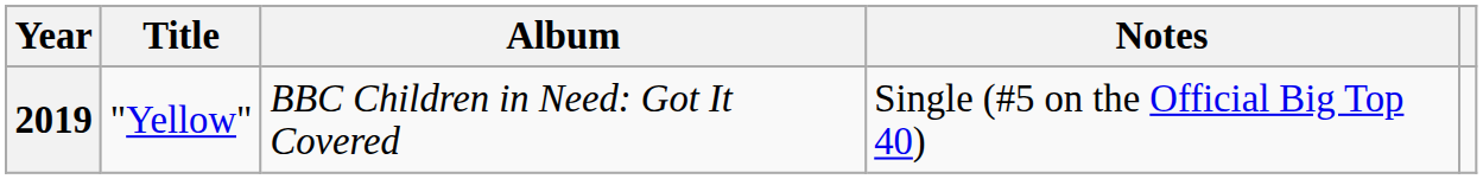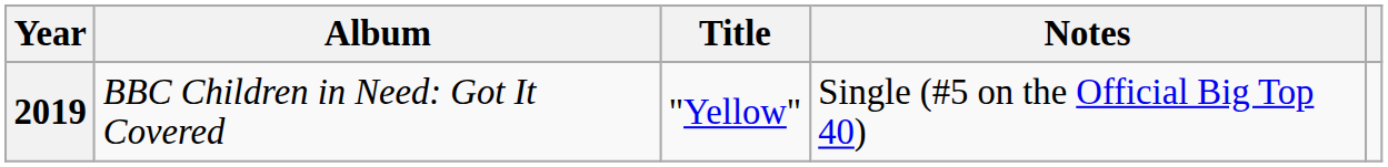columns swapped: Title <-> Album
